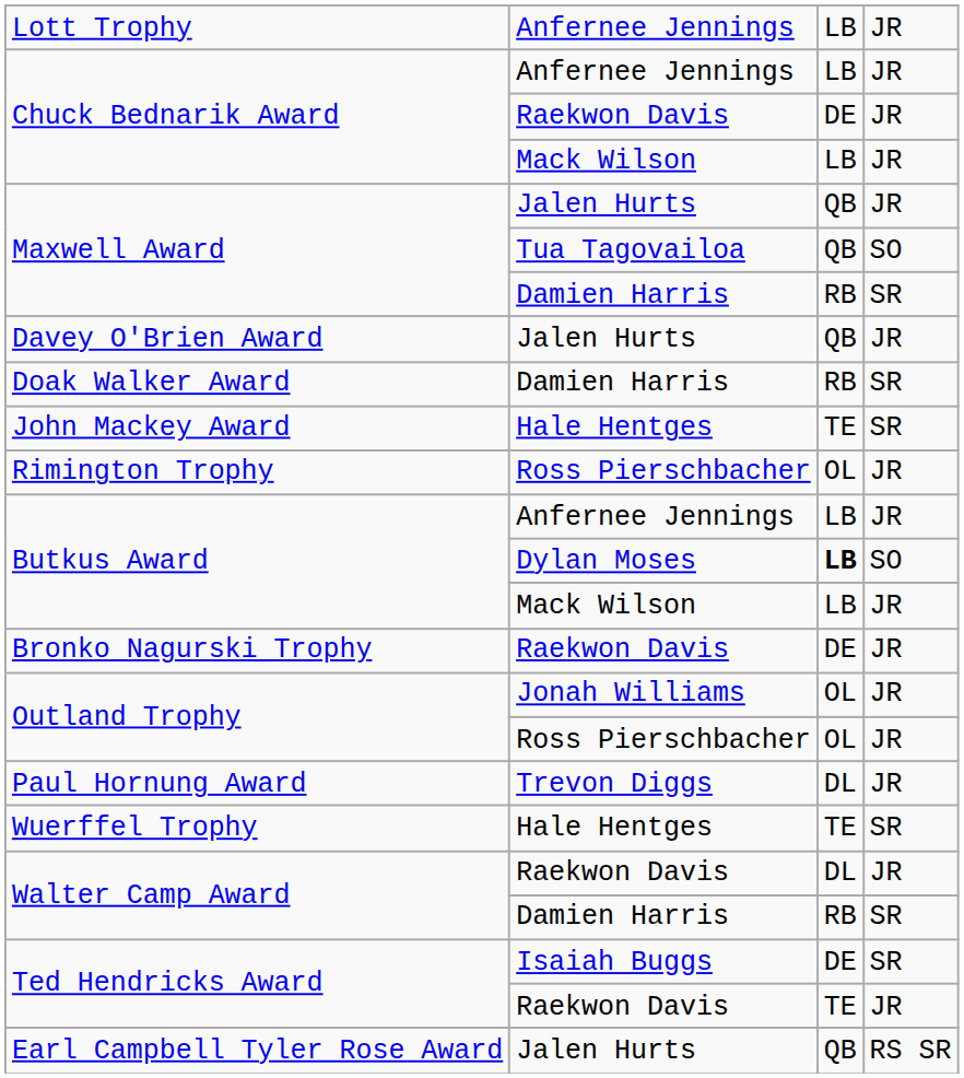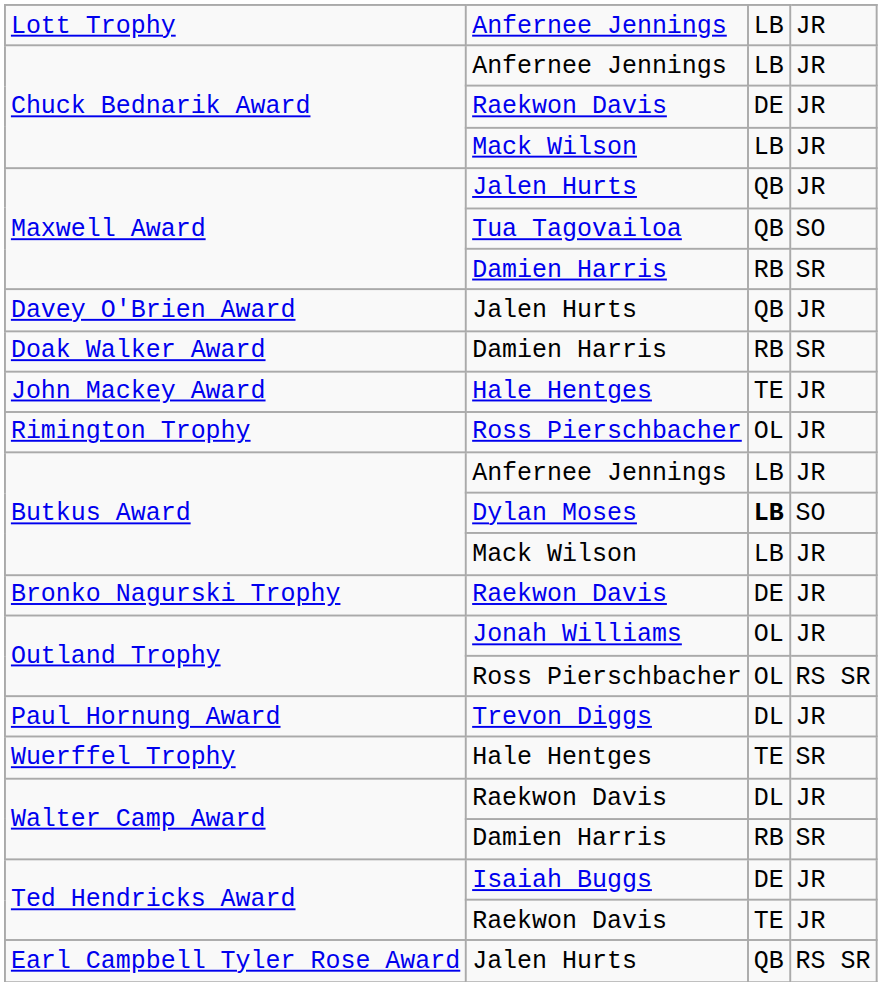John Mackey Award | column 4: SR -> JR
Outland Trophy / Ross Pierschbacher | column 4: JR -> RS SR
Ted Hendricks Award / Isaiah Buggs | column 4: SR -> JR
